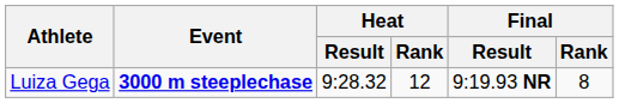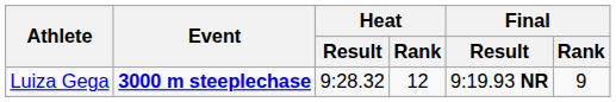Luiza Gega | Final / Rank: 8 -> 9
